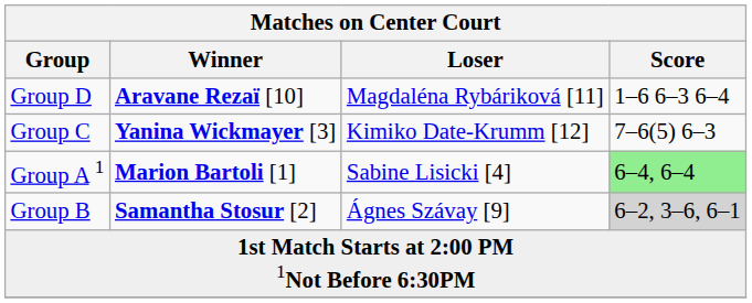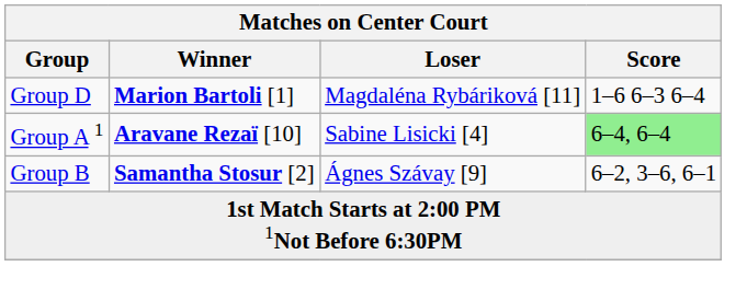Group D | Winner: Aravane Rezaï [10] -> Marion Bartoli [1]
- row: Group C | Yanina Wickmayer [3] | Kimiko Date-Krumm [12] | 7–6(5) 6–3
Group A 1 | Winner: Marion Bartoli [1] -> Aravane Rezaï [10]
Group B | Score: lightgrey background -> no background
